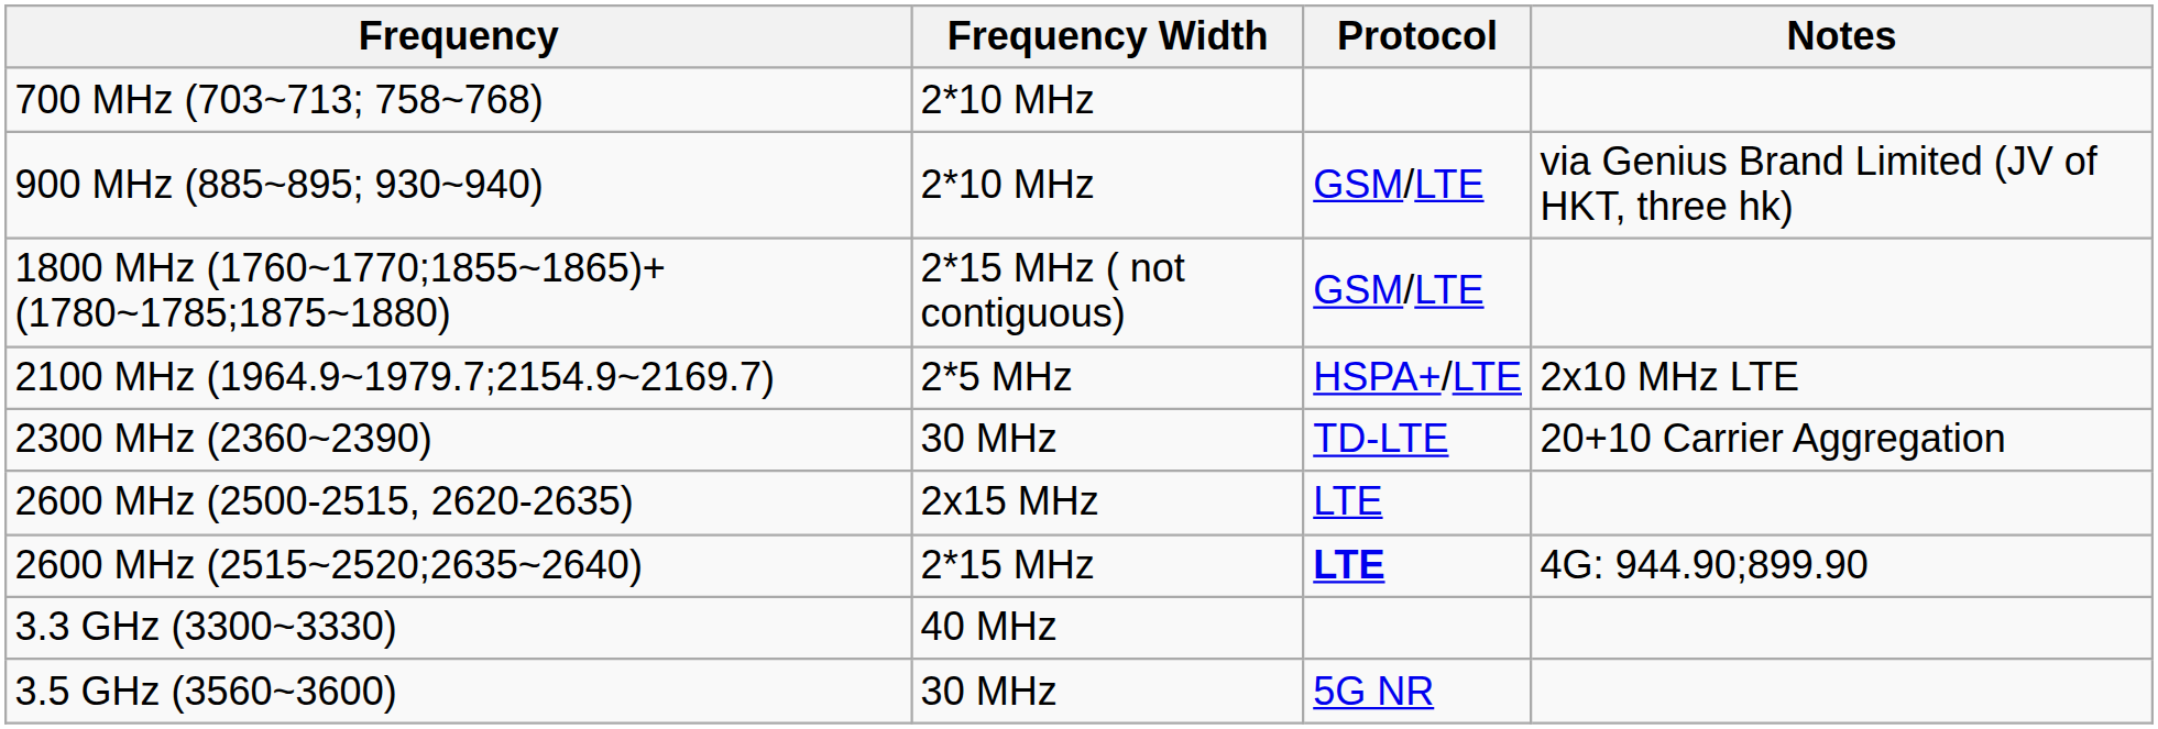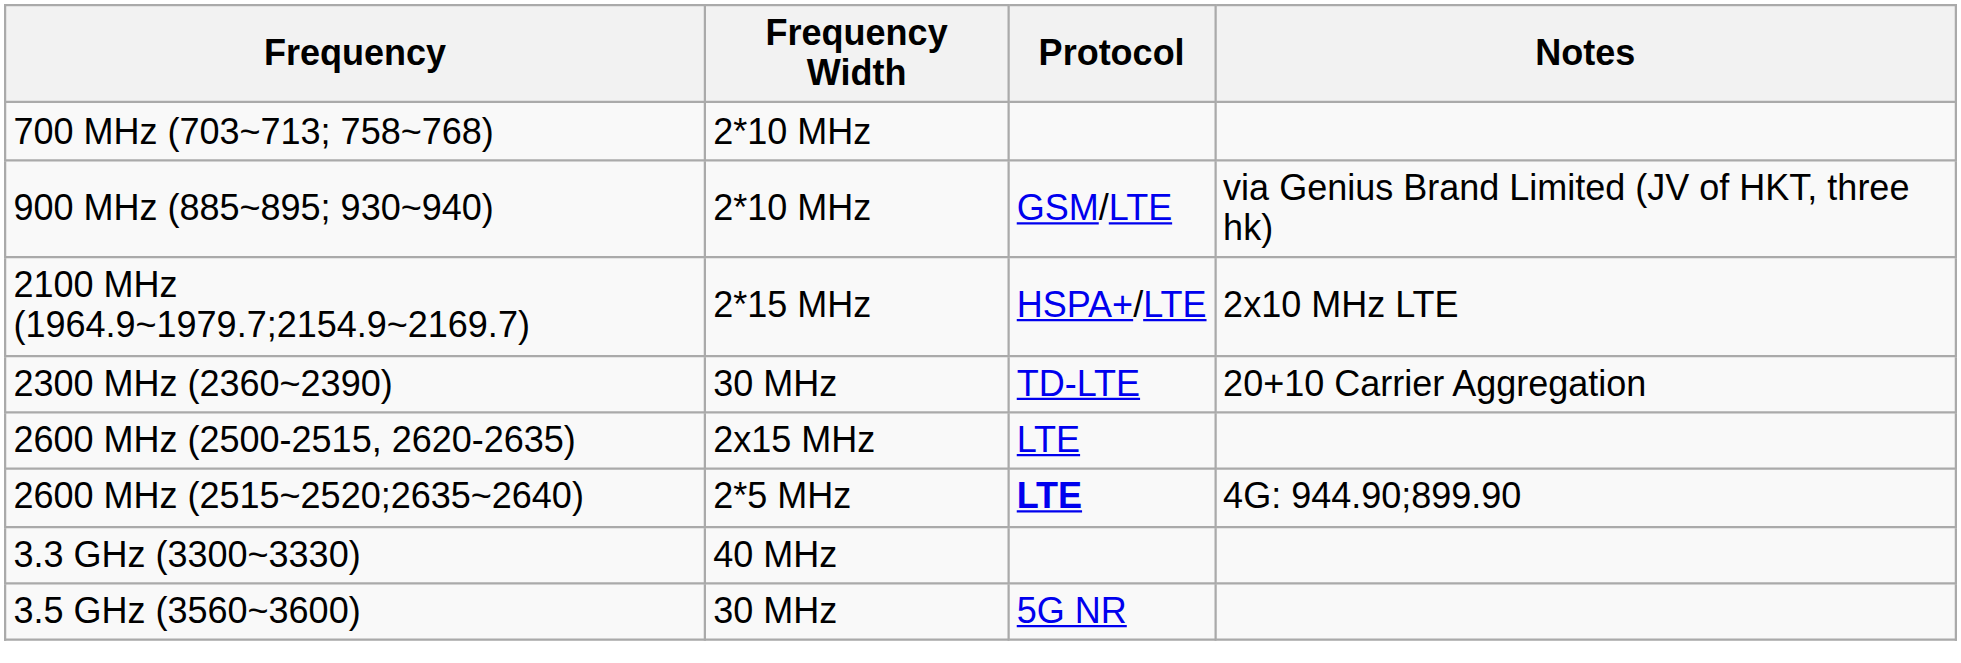- row: 1800 MHz (1760~1770;1855~1865)+(1780~1785;1875~1880) | 2*15 MHz ( not contiguous) | GSM/LTE
2100 MHz (1964.9~1979.7;2154.9~2169.7) | Frequency Width: 2*5 MHz -> 2*15 MHz
2600 MHz (2515~2520;2635~2640) | Frequency Width: 2*15 MHz -> 2*5 MHz
